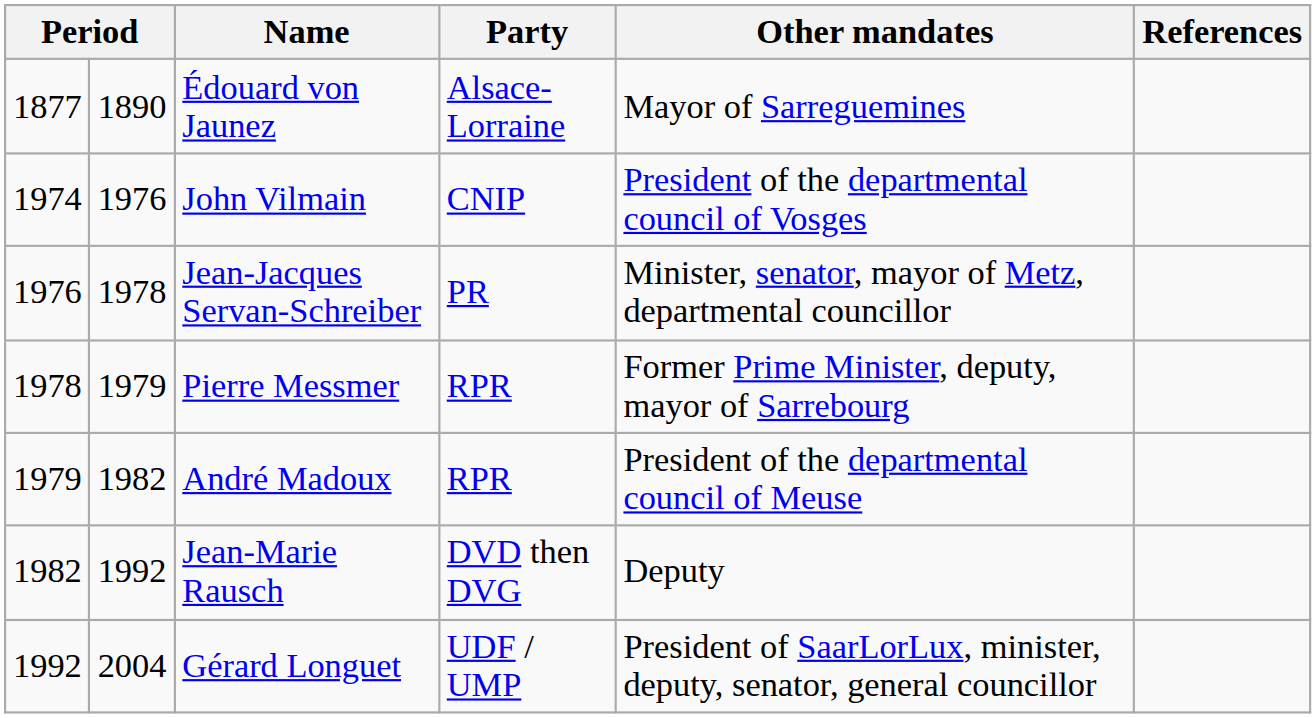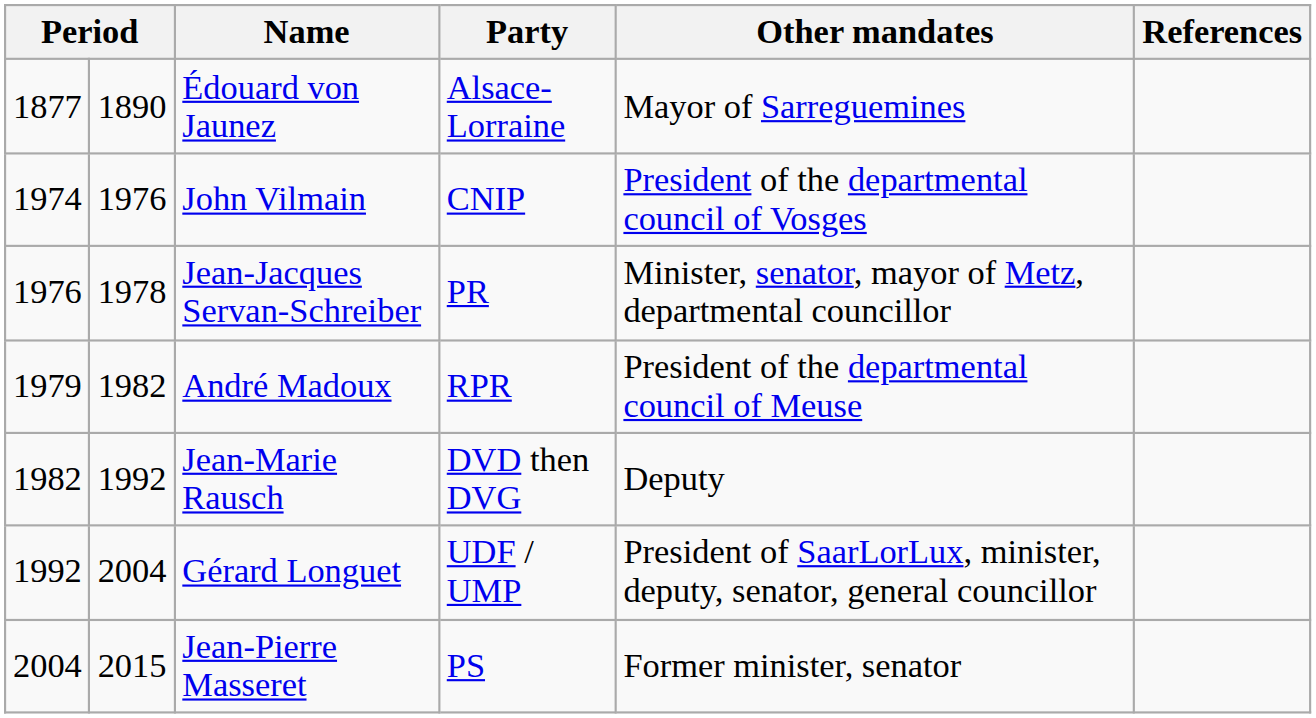- row: 1978 | 1979 | Pierre Messmer | RPR | Former Prime Minister, deputy, mayor of Sarrebourg
+ row: 2004 | 2015 | Jean-Pierre Masseret | PS | Former minister, senator
